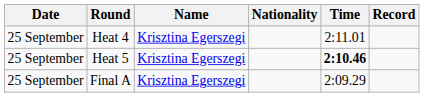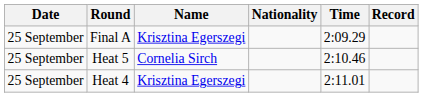rows swapped: Heat 4 <-> Final A
Heat 5 | Name: Krisztina Egerszegi -> Cornelia Sirch
Heat 5 | Time: bold -> normal
